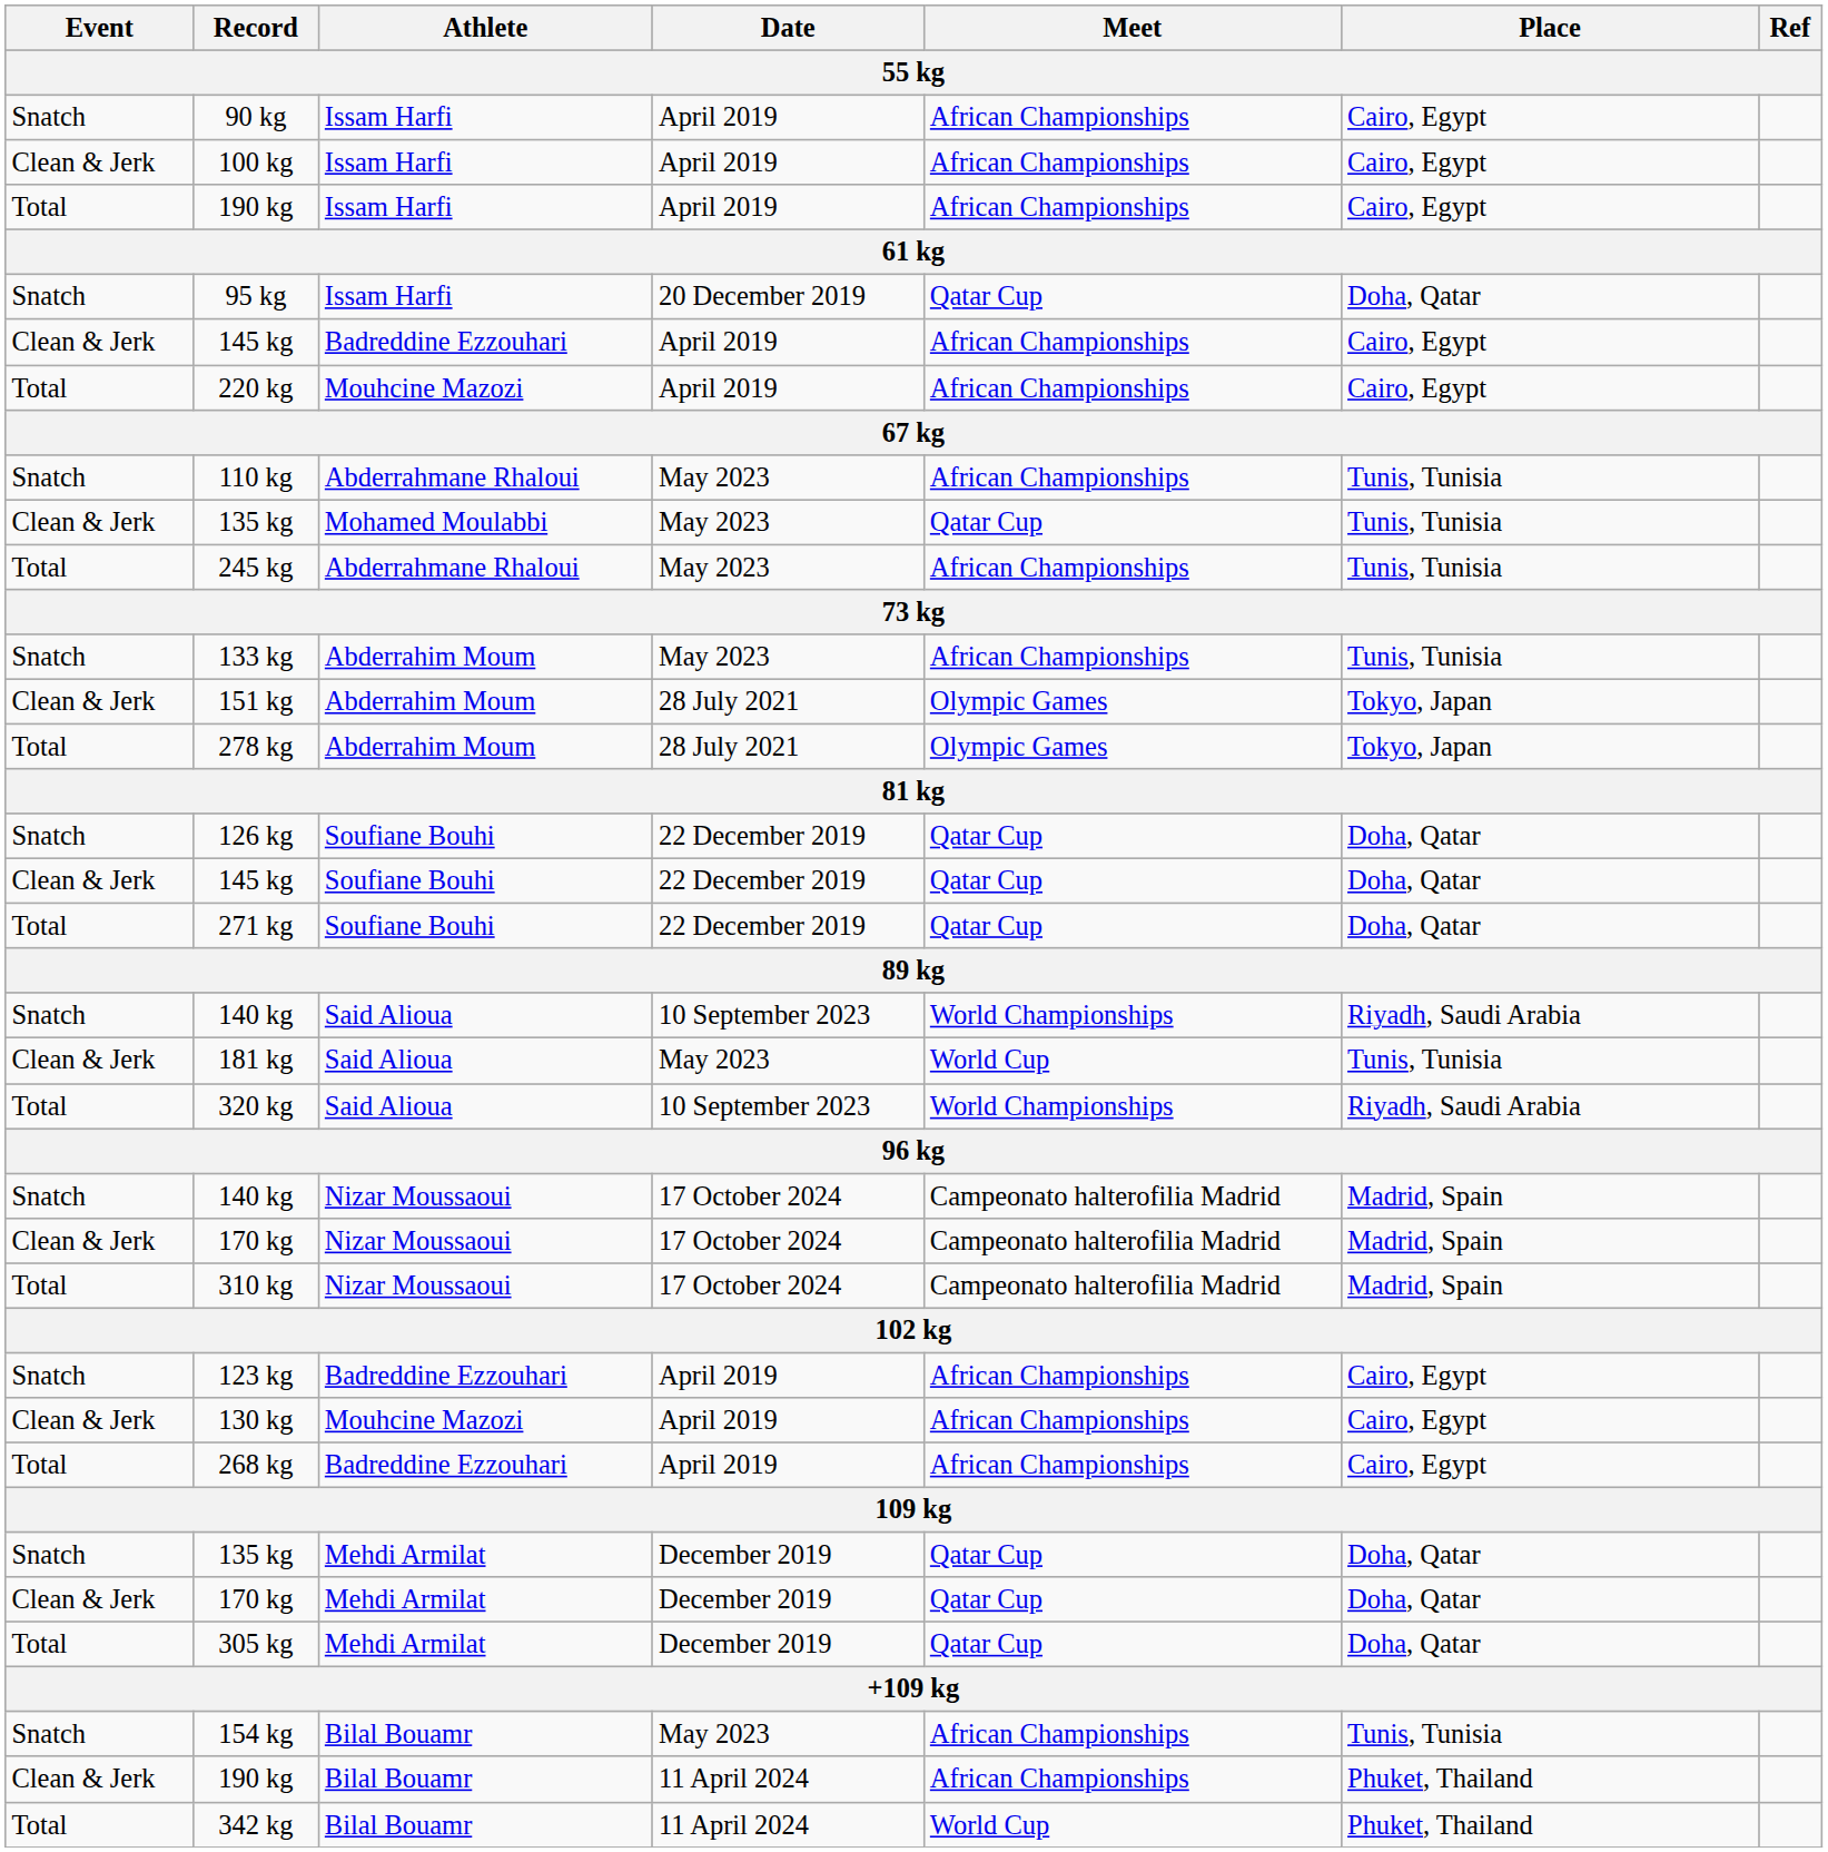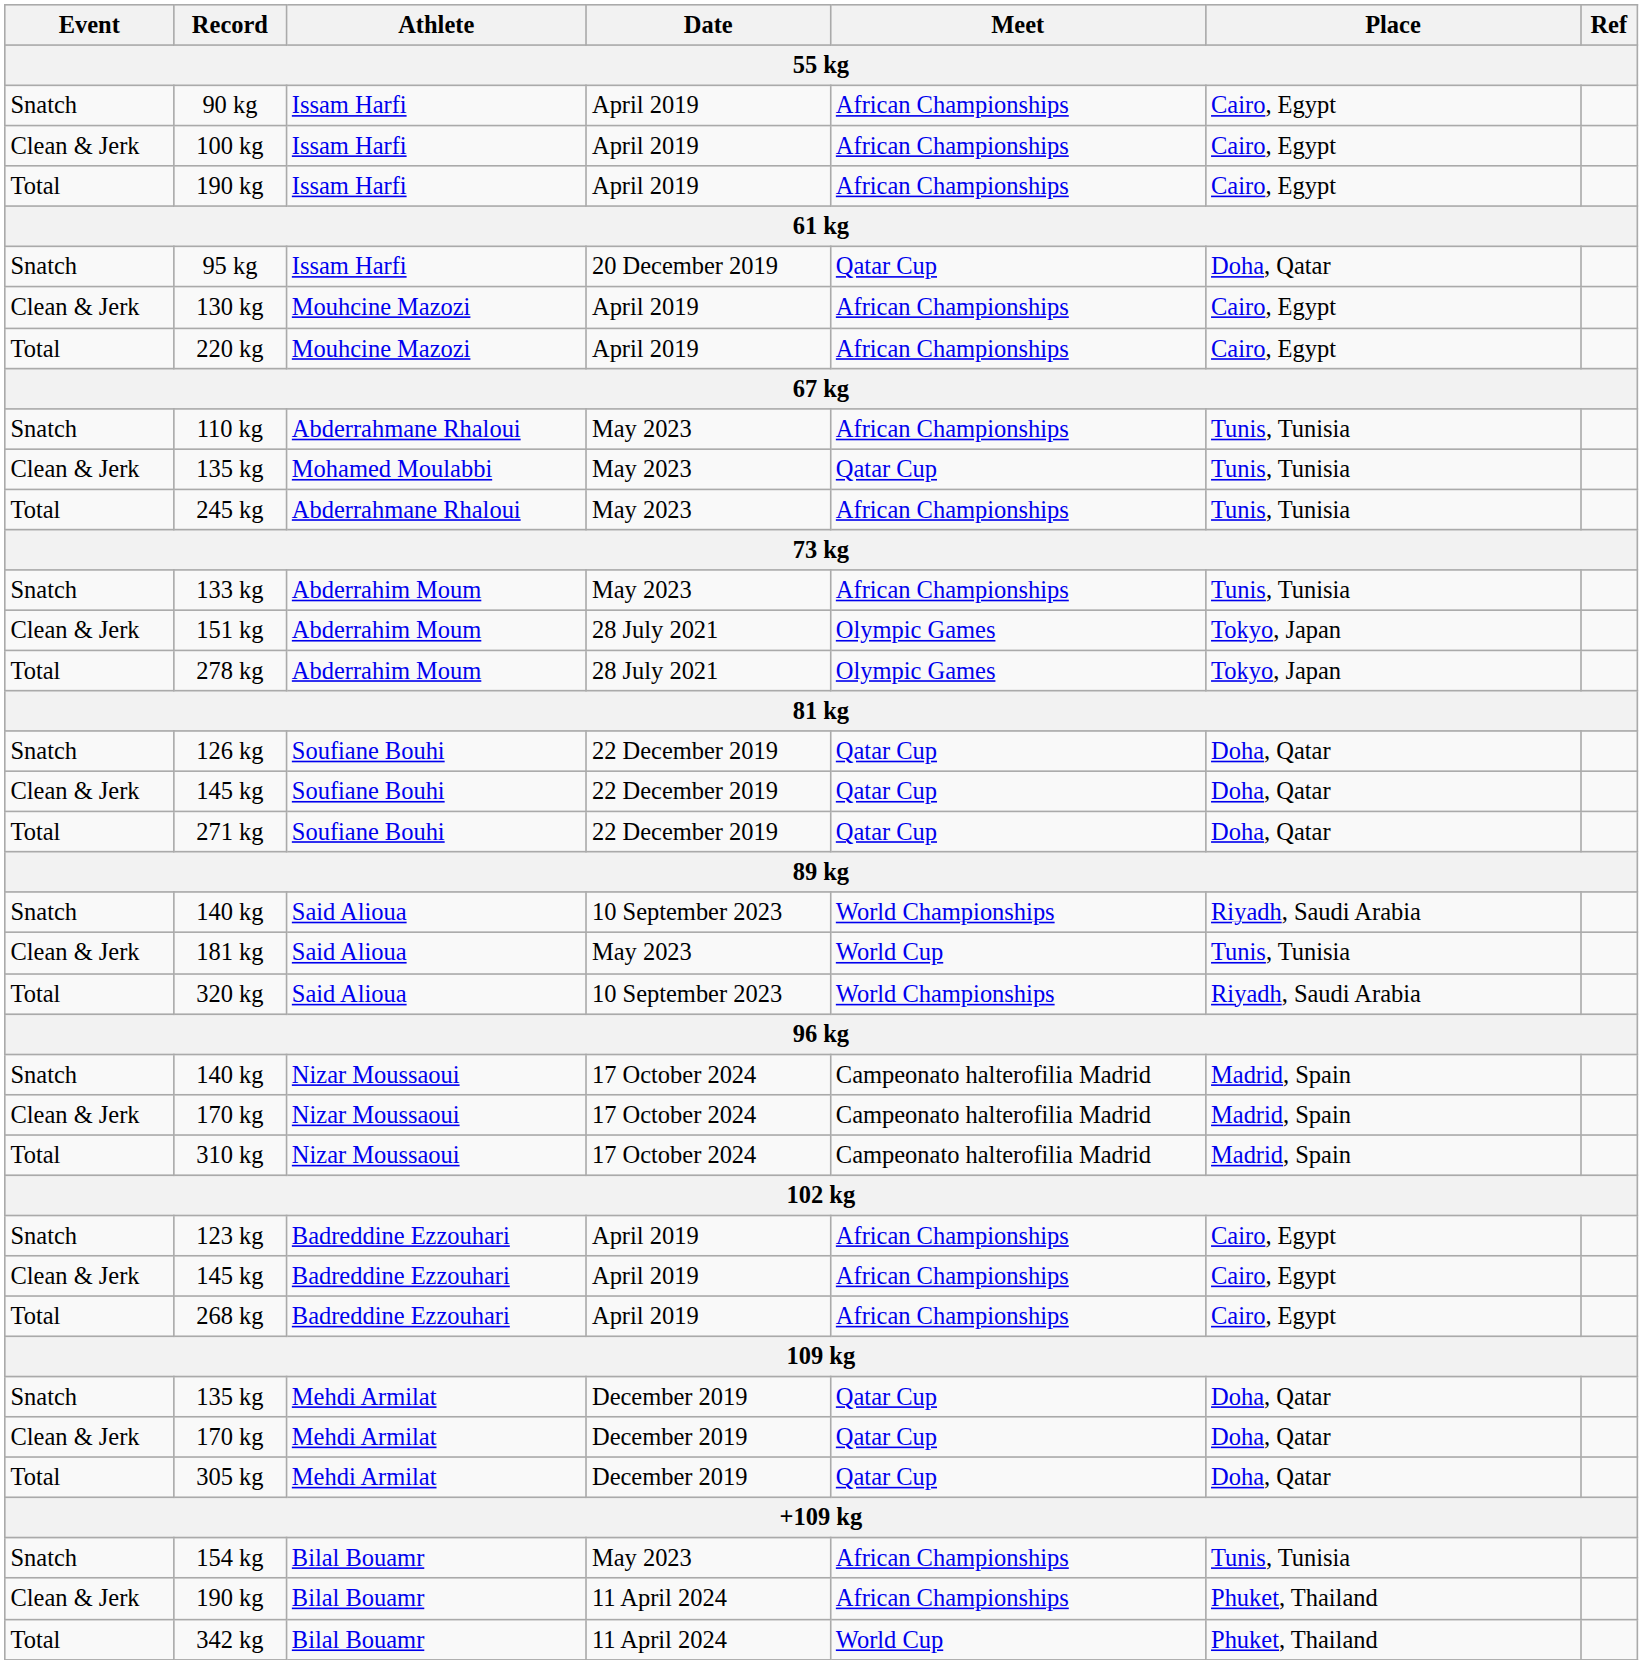rows swapped: 130 kg <-> 145 kg / Badreddine Ezzouhari
